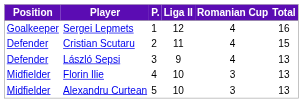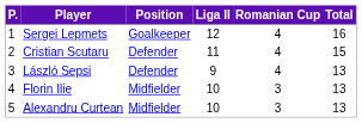columns swapped: P. <-> Position
